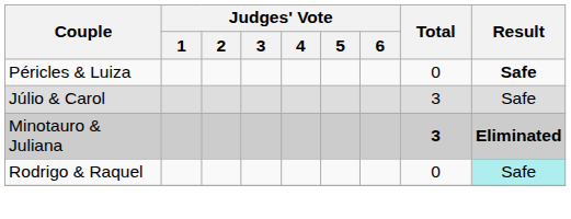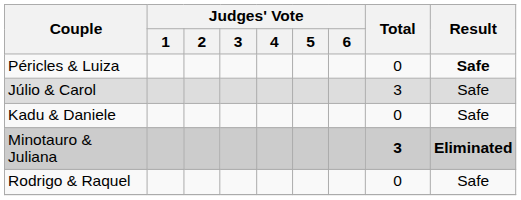+ row: Kadu & Daniele | 0 | Safe
Rodrigo & Raquel | Result: paleturquoise background -> no background
